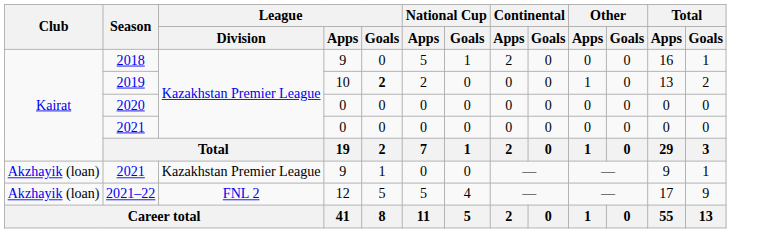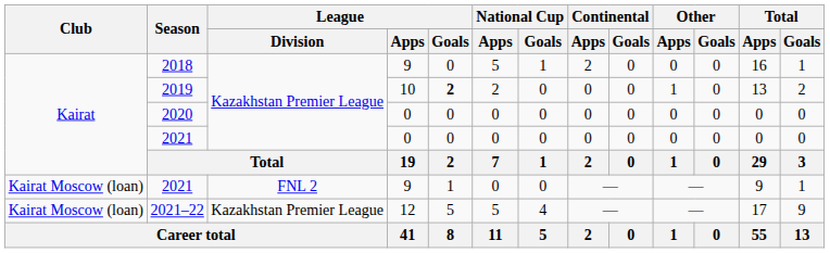2021 / 9 | Club: Akzhayik (loan) -> Kairat Moscow (loan)
2021 / 9 | League / Division: Kazakhstan Premier League -> FNL 2
2021–22 | Club: Akzhayik (loan) -> Kairat Moscow (loan)
2021–22 | League / Division: FNL 2 -> Kazakhstan Premier League
